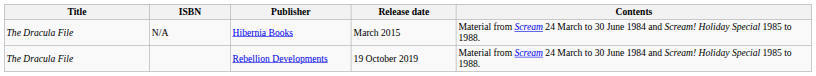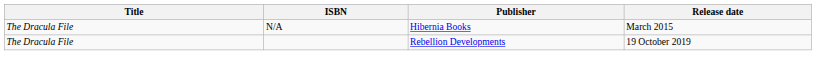- column: Contents | Material from Scream 24 March to 30 June 1984 and Scream! Holiday Special 1985 to 1988. | Material from Scream 24 March to 30 June 1984 and Scream! Holiday Special 1985 to 1988.
